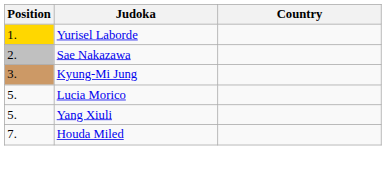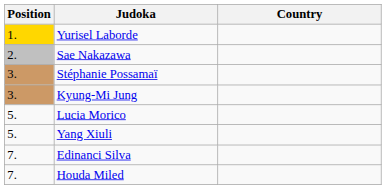+ row: 3. | Stéphanie Possamaï
+ row: 7. | Edinanci Silva
